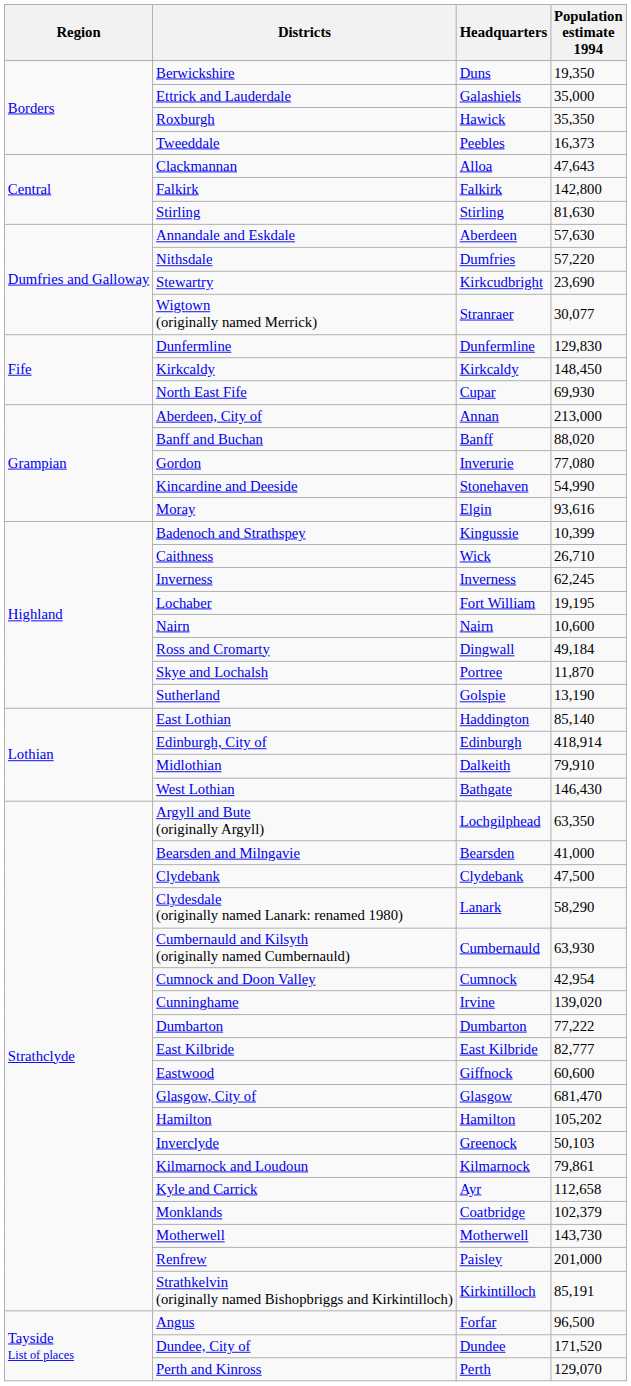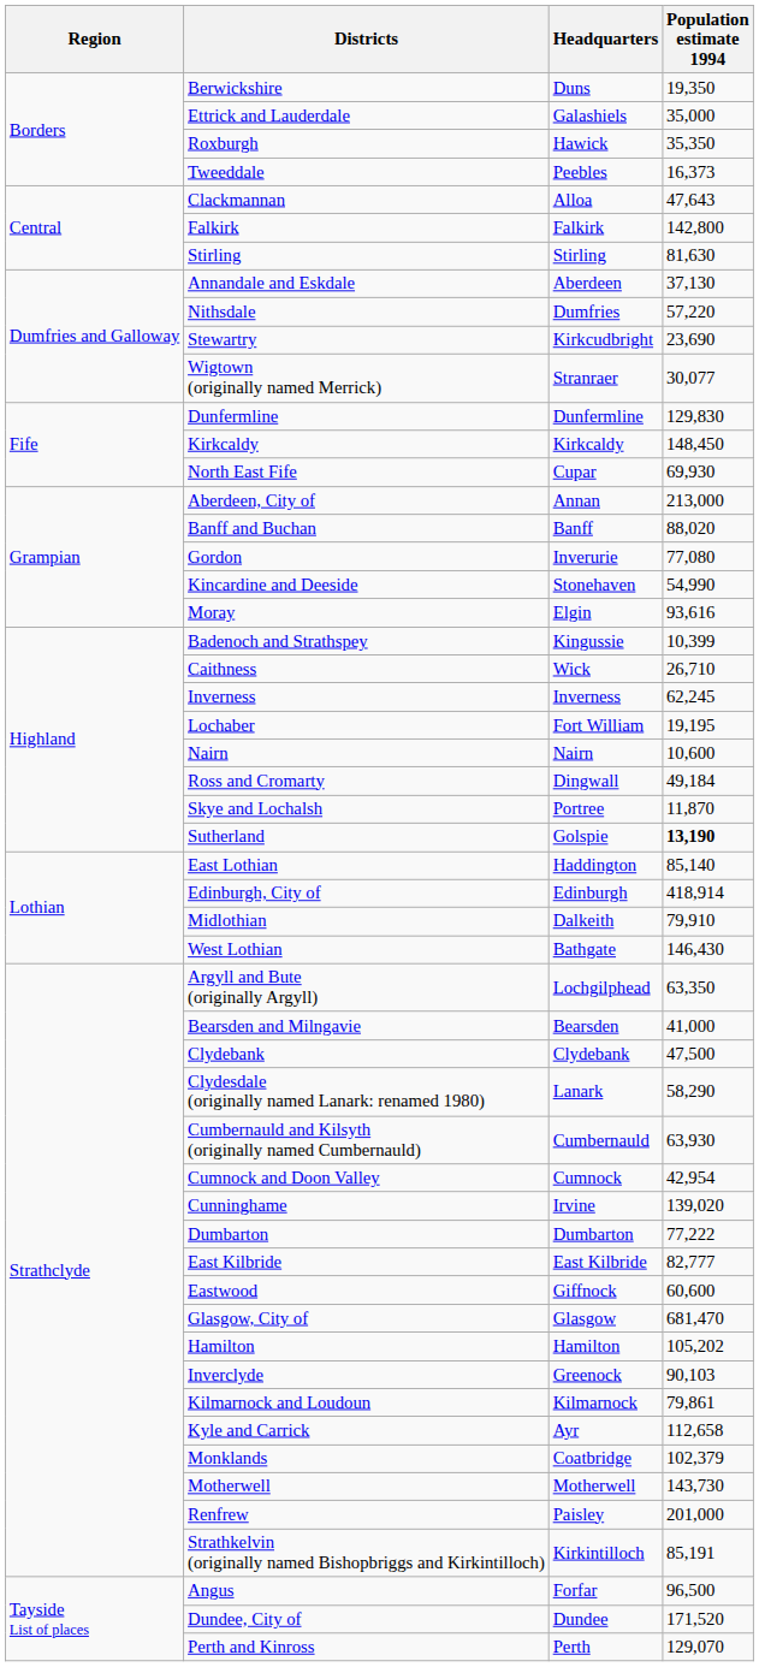Annandale and Eskdale | Population estimate 1994: 57,630 -> 37,130
Sutherland | Population estimate 1994: normal -> bold
Inverclyde | Population estimate 1994: 50,103 -> 90,103
